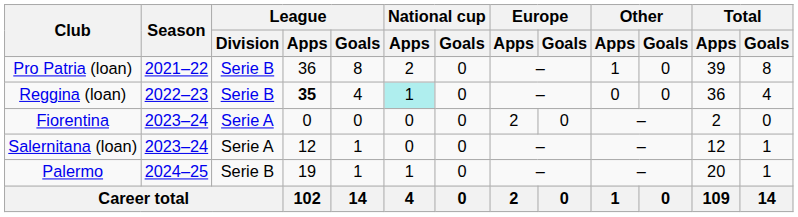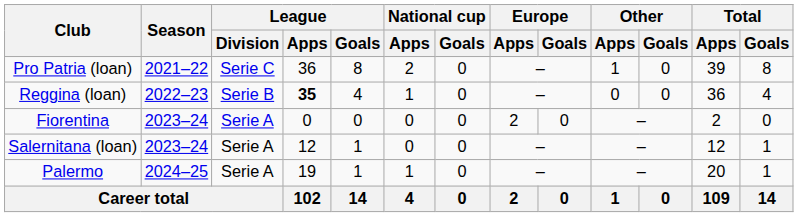Pro Patria (loan) | League / Division: Serie B -> Serie C
Reggina (loan) | National cup / Apps: paleturquoise background -> no background
Palermo | League / Division: Serie B -> Serie A
